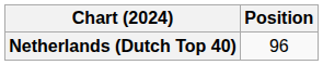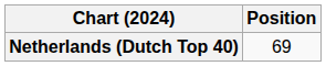Netherlands (Dutch Top 40) | Position: 96 -> 69
